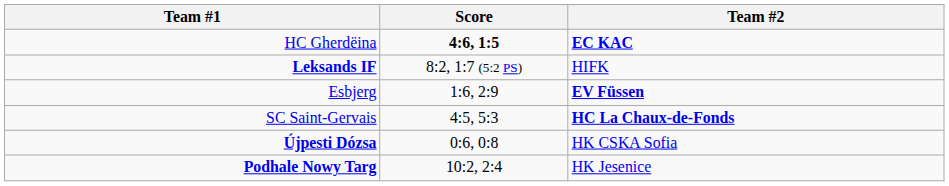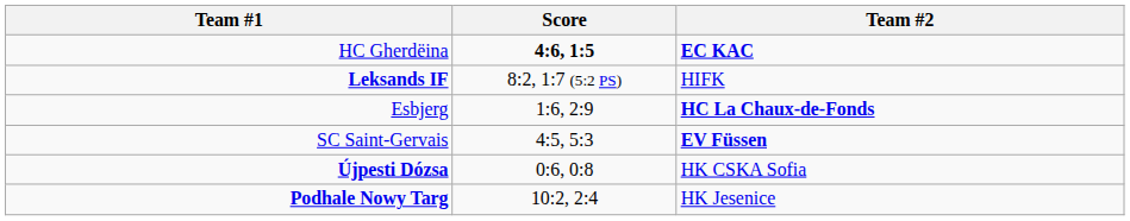Esbjerg | Team #2: EV Füssen -> HC La Chaux-de-Fonds
SC Saint-Gervais | Team #2: HC La Chaux-de-Fonds -> EV Füssen
